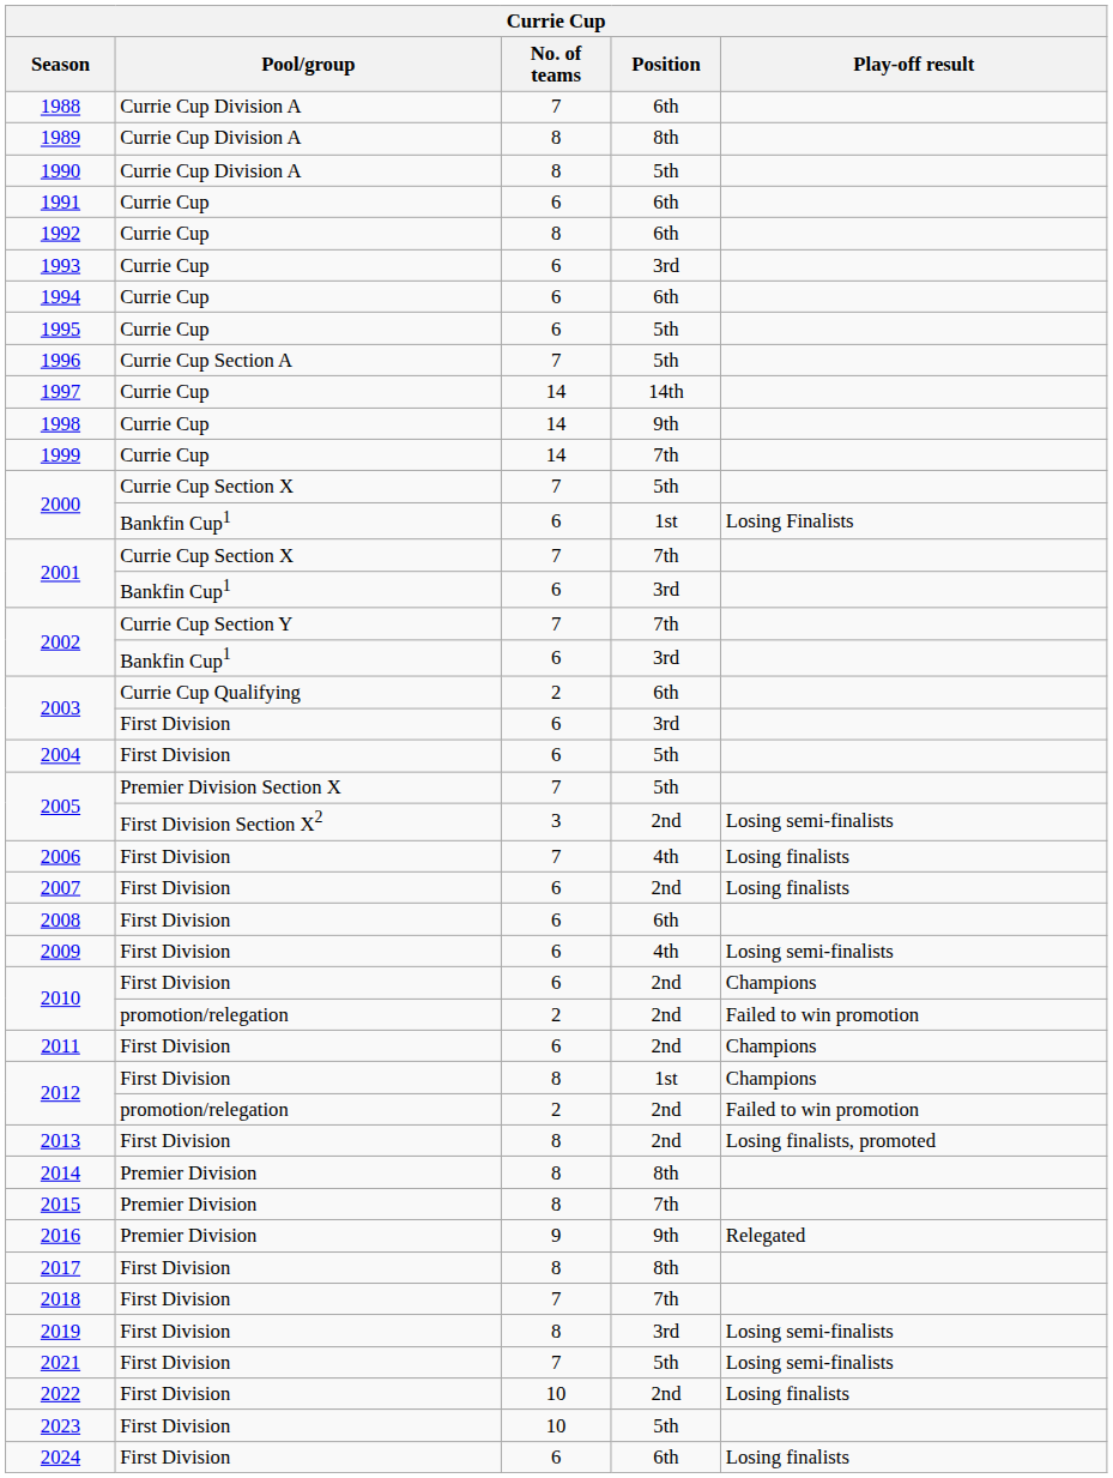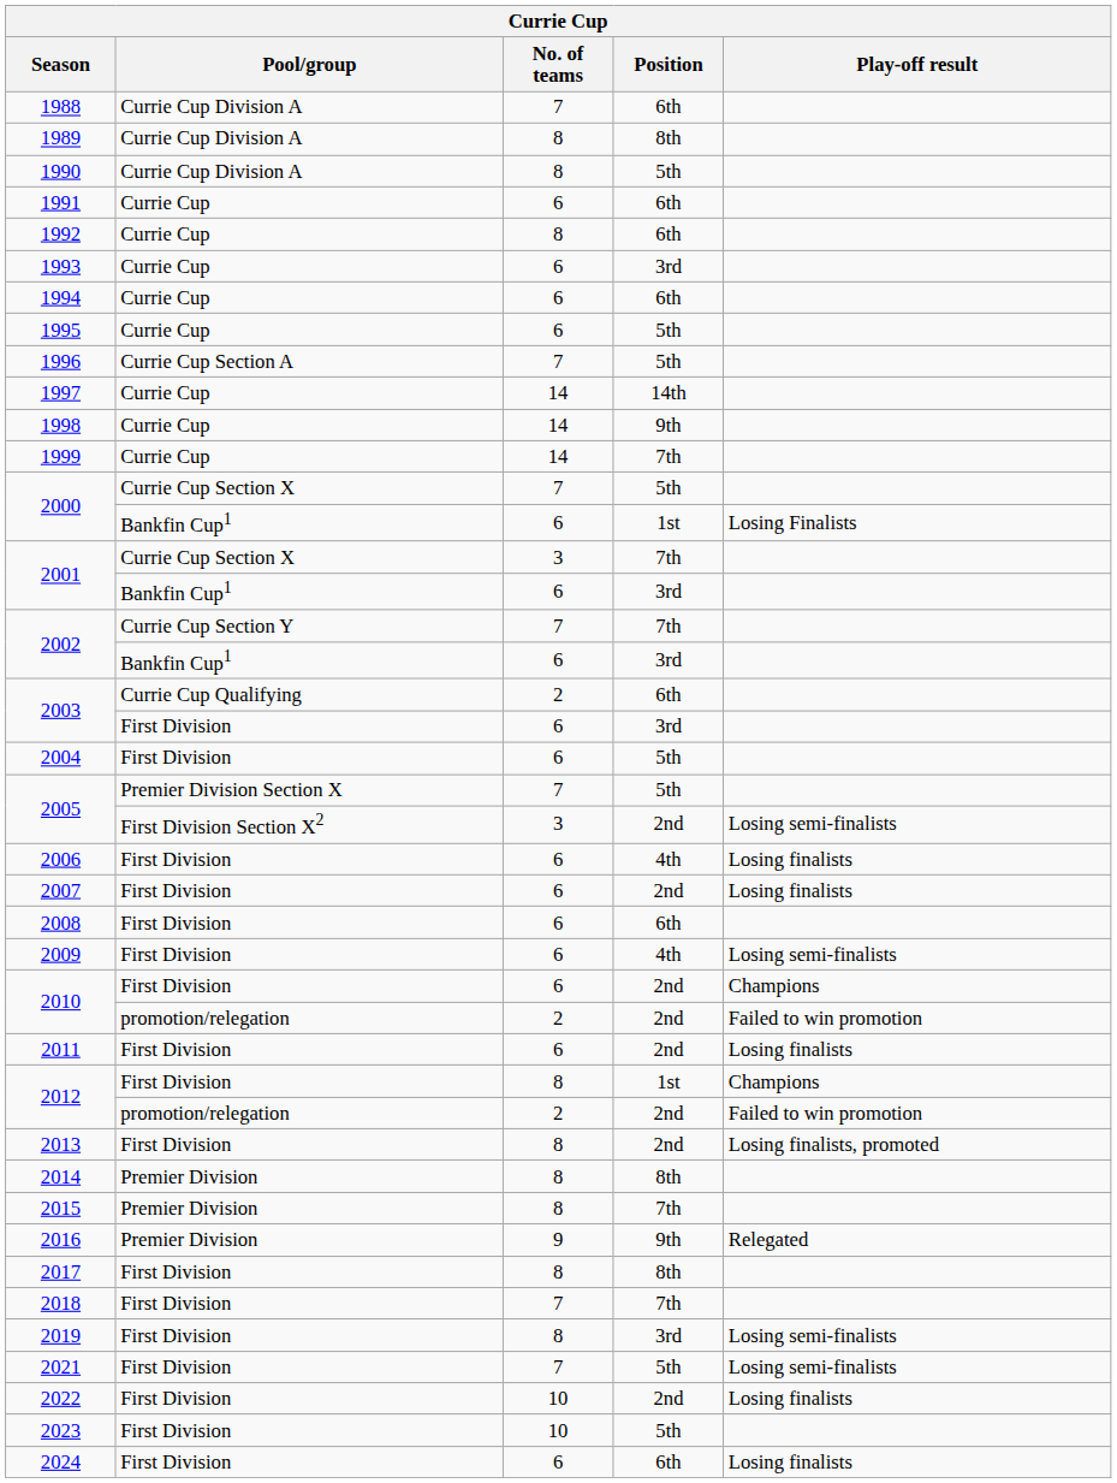2001 / Currie Cup Section X | No. of teams: 7 -> 3
2006 | No. of teams: 7 -> 6
2011 | Play-off result: Champions -> Losing finalists
